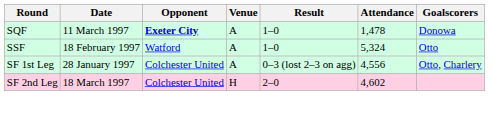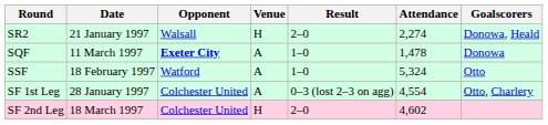+ row: SR2 | 21 January 1997 | Walsall | H | 2–0 | 2,274 | Donowa, Heald
SF 1st Leg | Attendance: 4,556 -> 4,554
